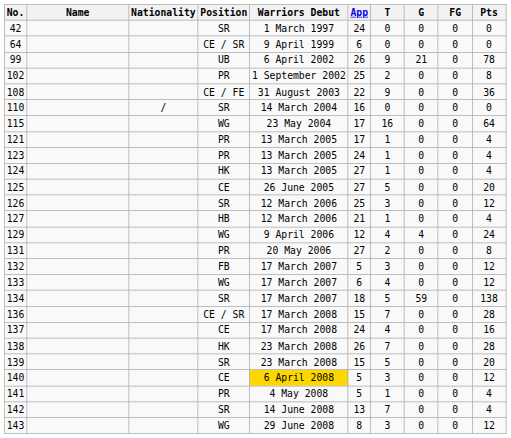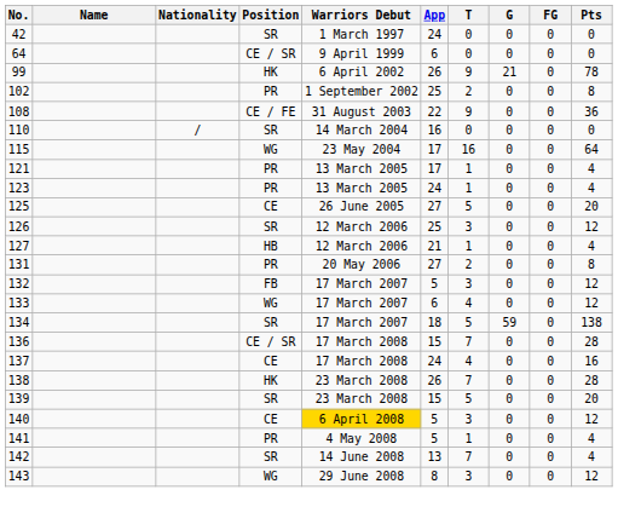99 | Position: UB -> HK
- row: 124 | HK | 13 March 2005 | 27 | 1 | 0 | 0 | 4
- row: 129 | WG | 9 April 2006 | 12 | 4 | 4 | 0 | 24
